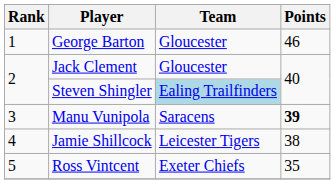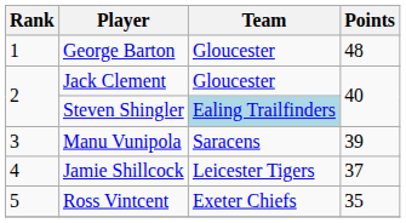George Barton | Points: 46 -> 48
Manu Vunipola | Points: bold -> normal
Jamie Shillcock | Points: 38 -> 37
